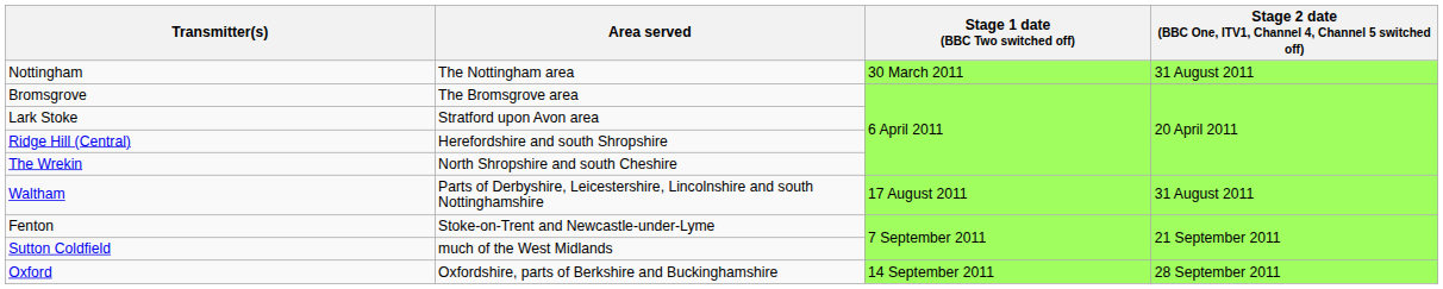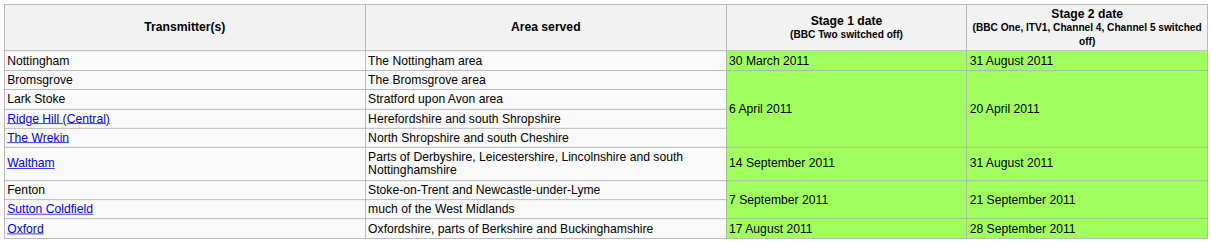Waltham | Stage 1 date (BBC Two switched off): 17 August 2011 -> 14 September 2011
Oxford | Stage 1 date (BBC Two switched off): 14 September 2011 -> 17 August 2011
